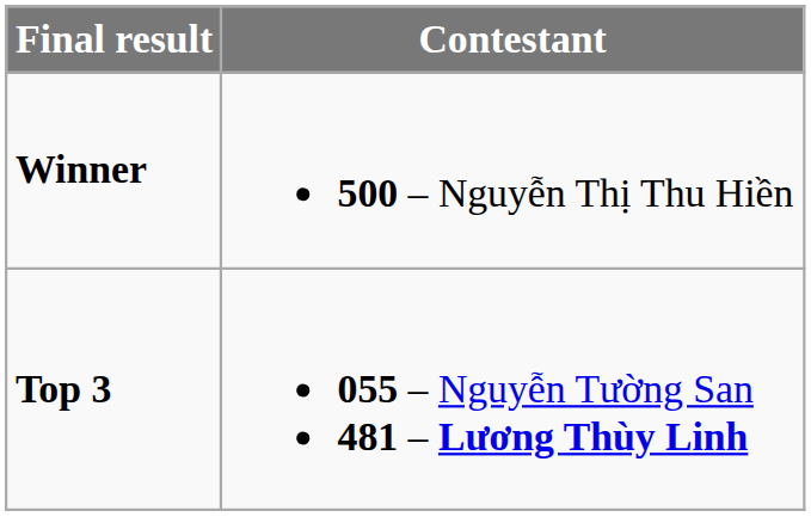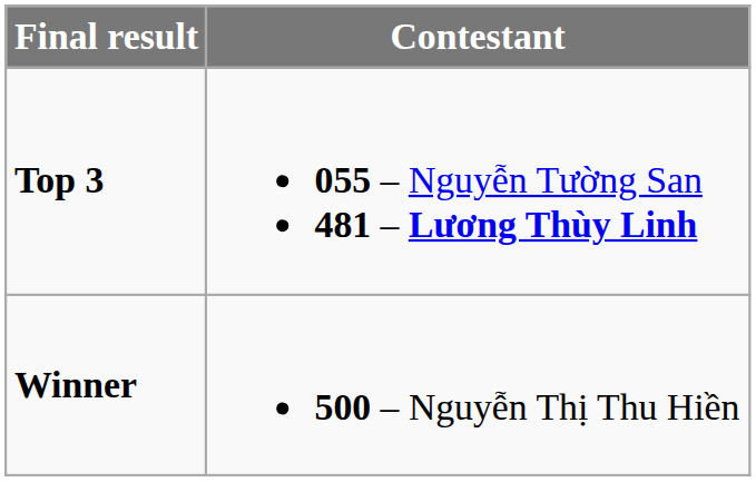rows swapped: Winner <-> Top 3
